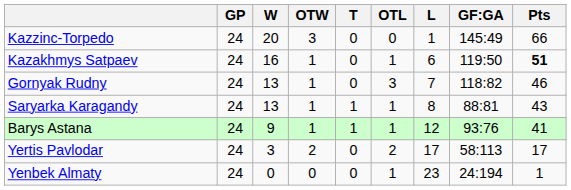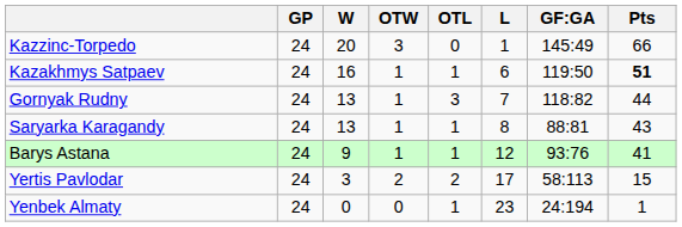- column: T | 0 | 0 | 0 | 1 | 1 | 0 | 0
Gornyak Rudny | Pts: 46 -> 44
Yertis Pavlodar | Pts: 17 -> 15
